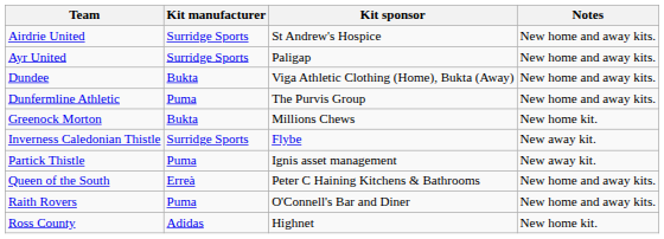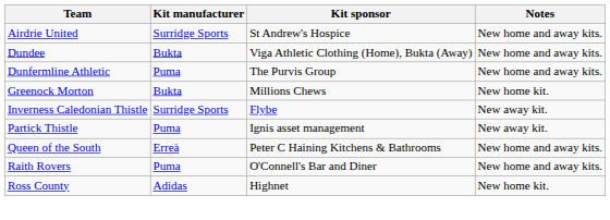- row: Ayr United | Surridge Sports | Paligap | New home and away kits.
